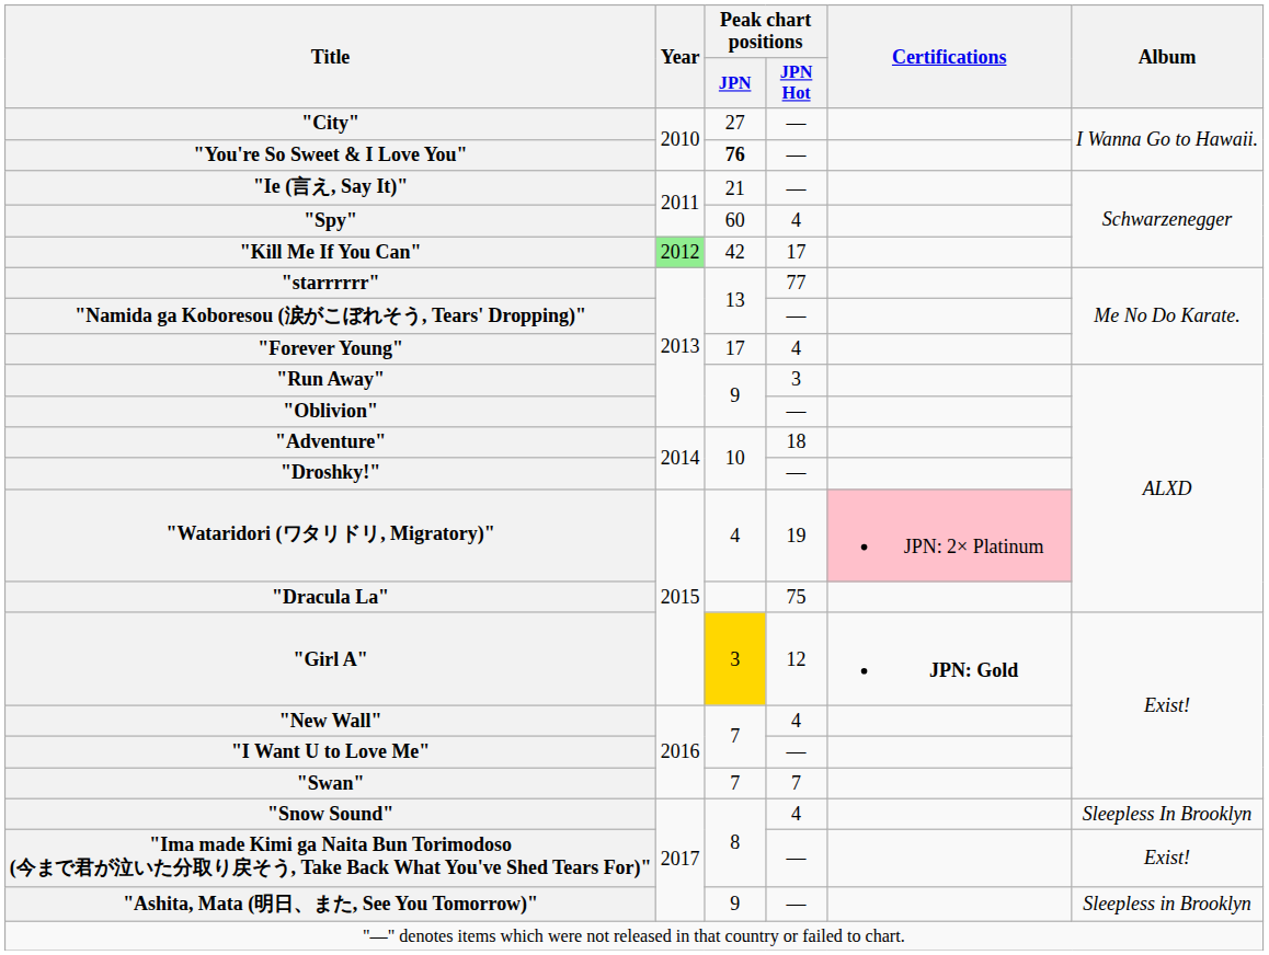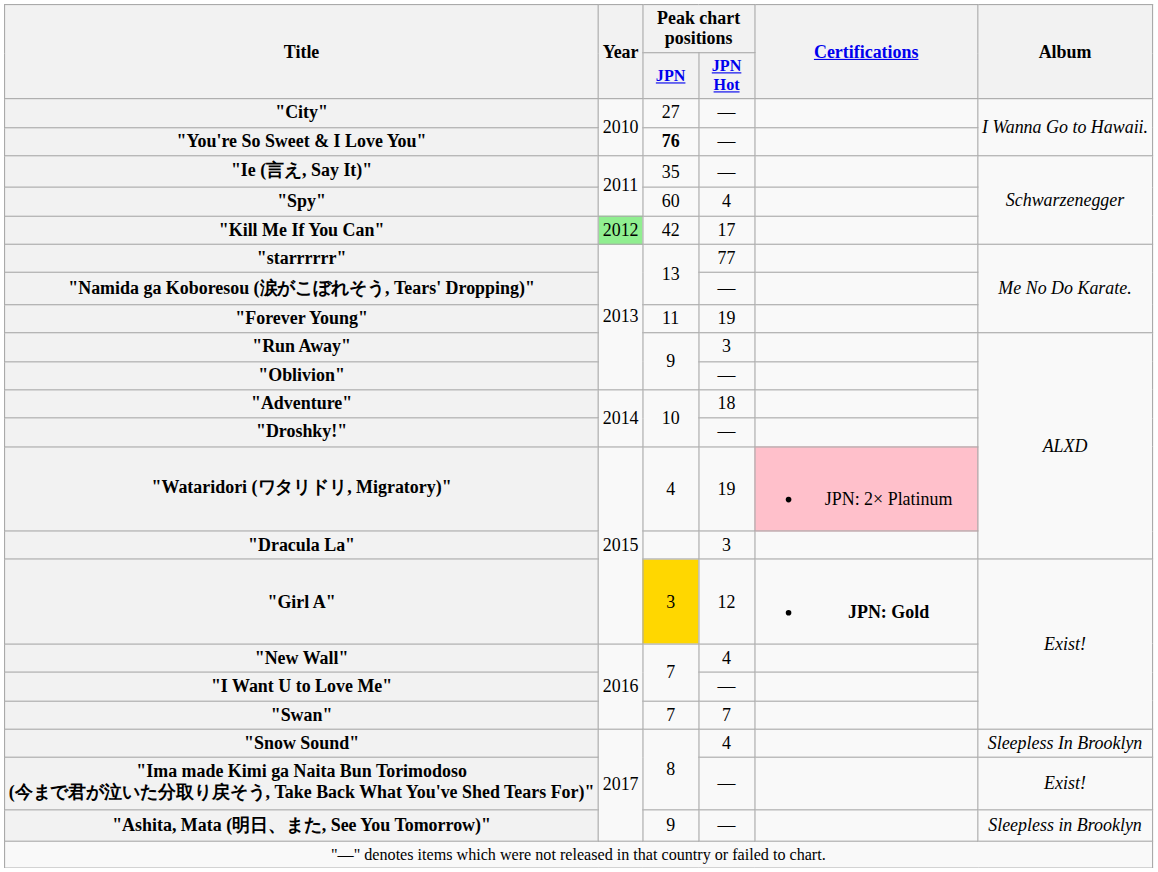"Ie (言え, Say It)" | Peak chart positions / JPN: 21 -> 35
"Forever Young" | Peak chart positions / JPN: 17 -> 11
"Forever Young" | Peak chart positions / JPN Hot: 4 -> 19
"Dracula La" | Peak chart positions / JPN Hot: 75 -> 3
